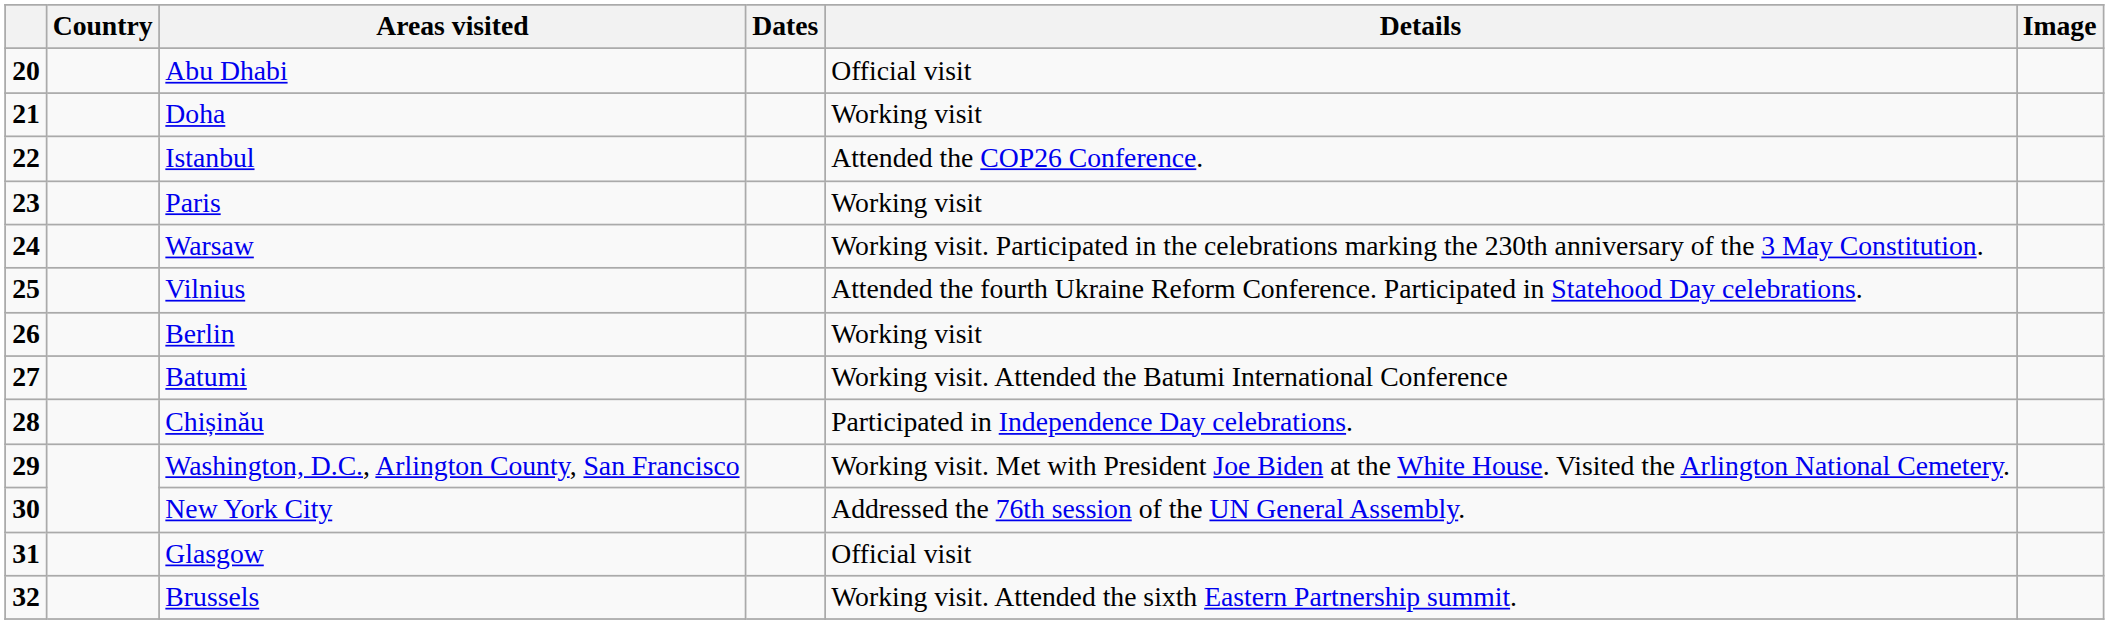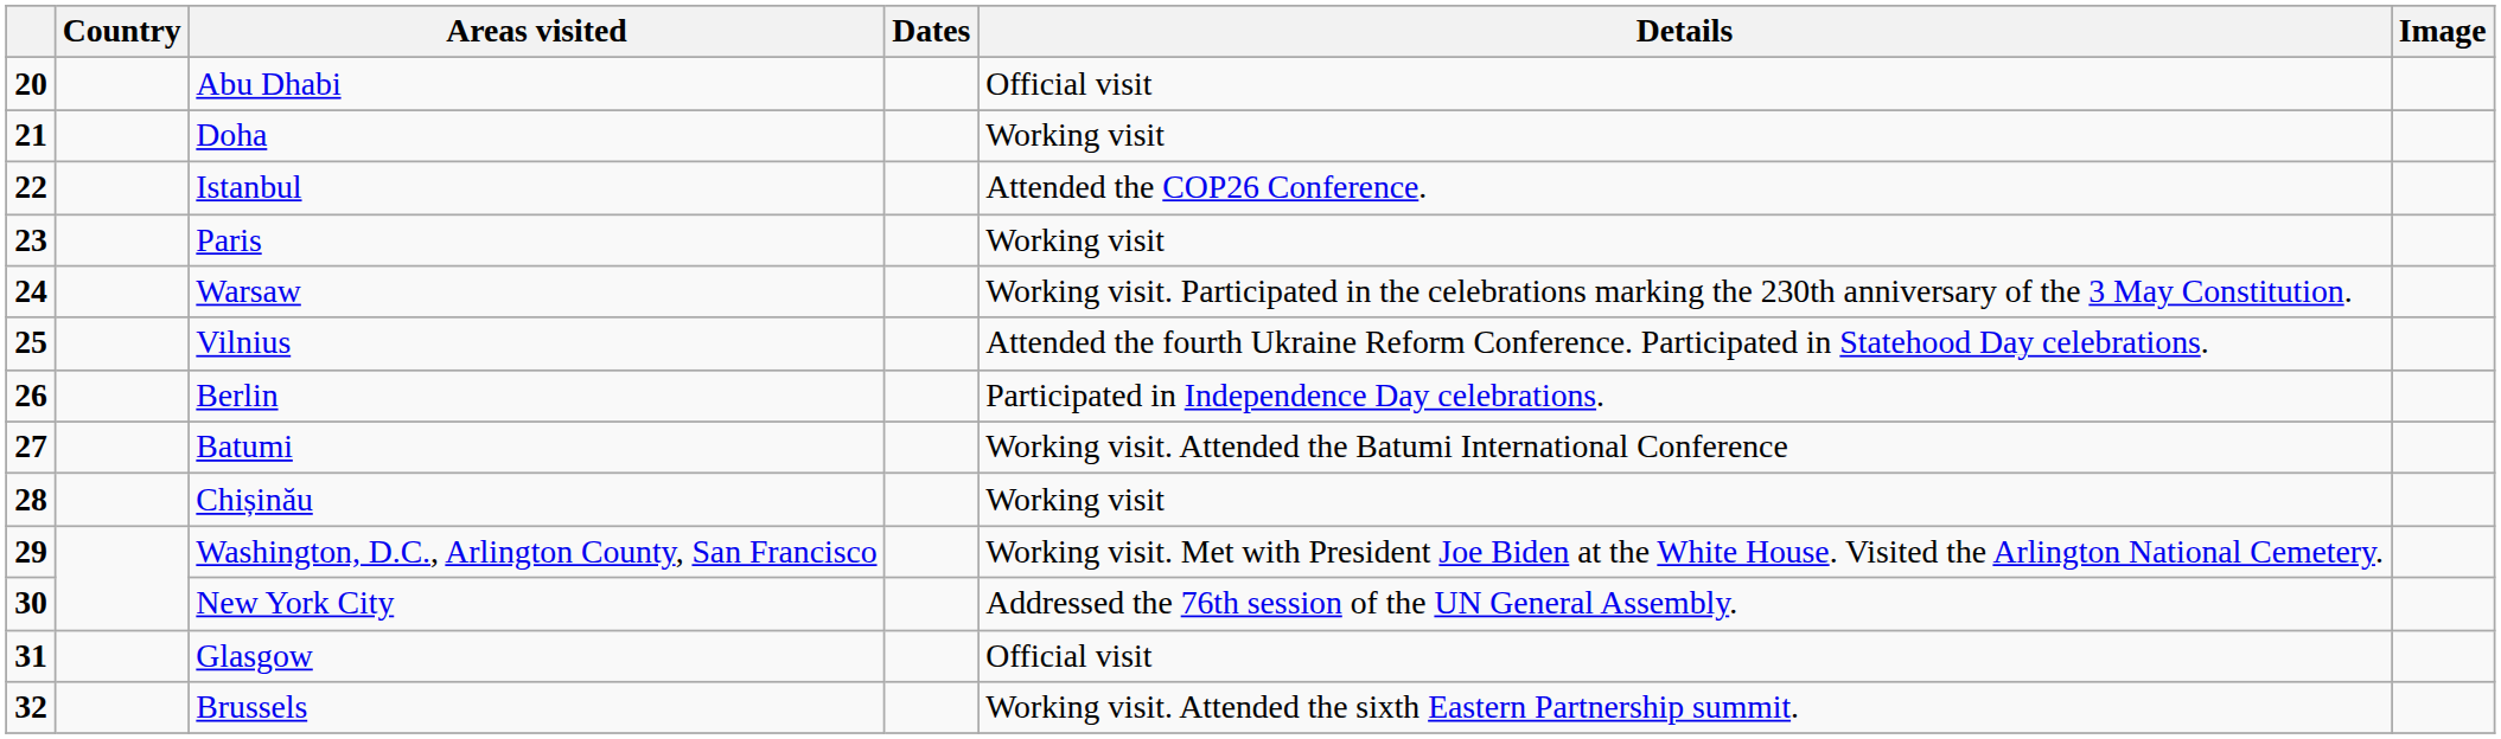Berlin | Details: Working visit -> Participated in Independence Day celebrations.
Chișinău | Details: Participated in Independence Day celebrations. -> Working visit
